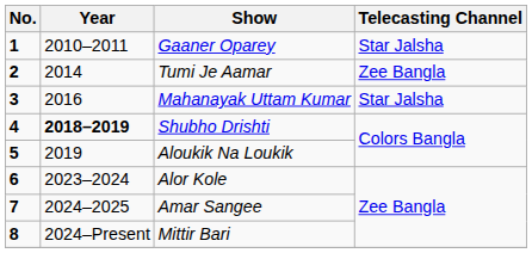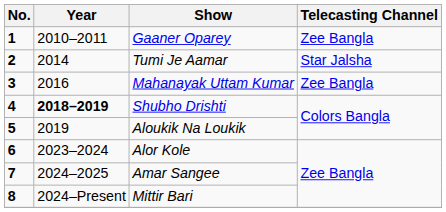Gaaner Oparey | Telecasting Channel: Star Jalsha -> Zee Bangla
Tumi Je Aamar | Telecasting Channel: Zee Bangla -> Star Jalsha
Mahanayak Uttam Kumar | Telecasting Channel: Star Jalsha -> Zee Bangla
